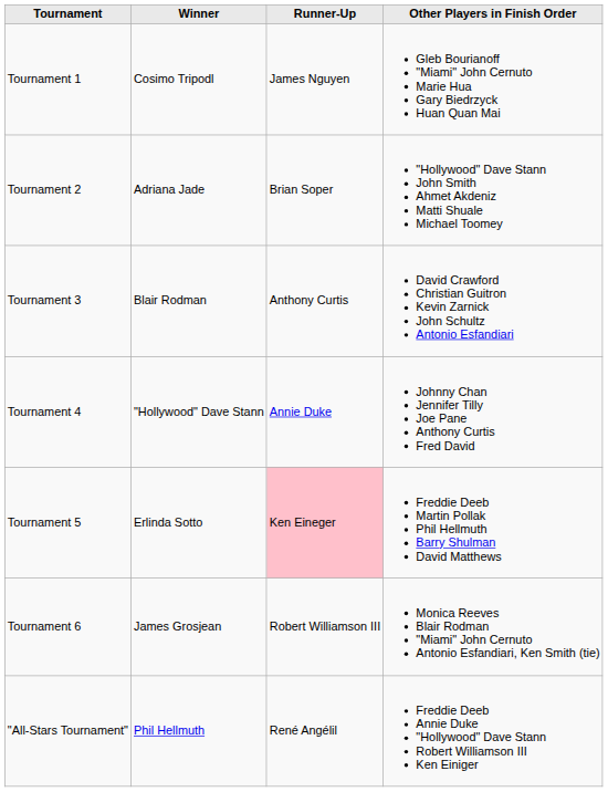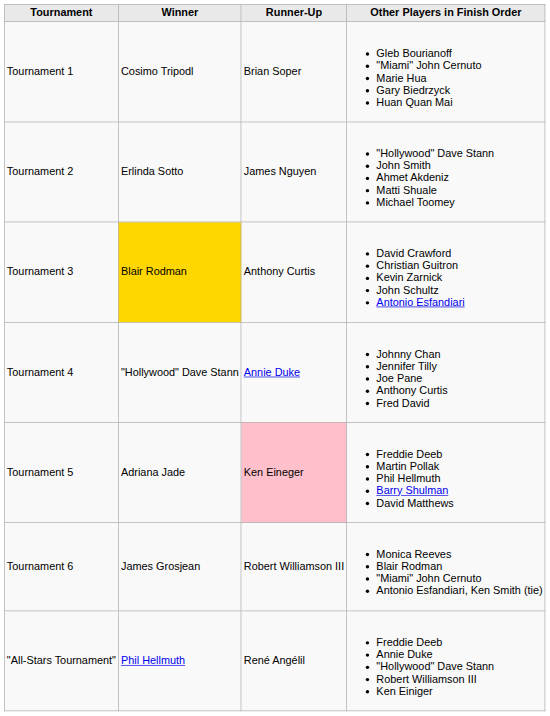Tournament 1 | Runner-Up: James Nguyen -> Brian Soper
Tournament 2 | Winner: Adriana Jade -> Erlinda Sotto
Tournament 2 | Runner-Up: Brian Soper -> James Nguyen
Tournament 3 | Winner: no background -> gold background
Tournament 5 | Winner: Erlinda Sotto -> Adriana Jade
